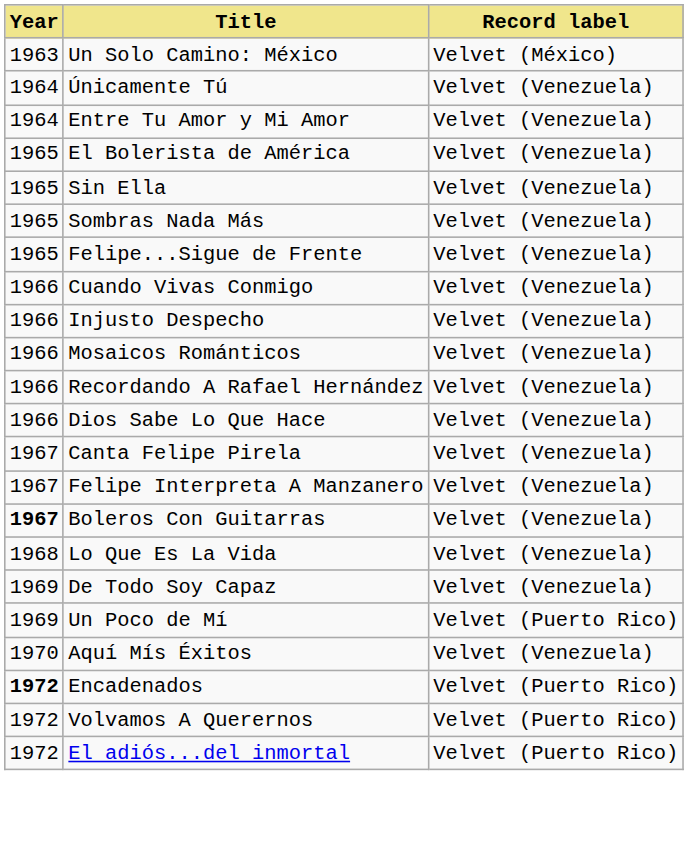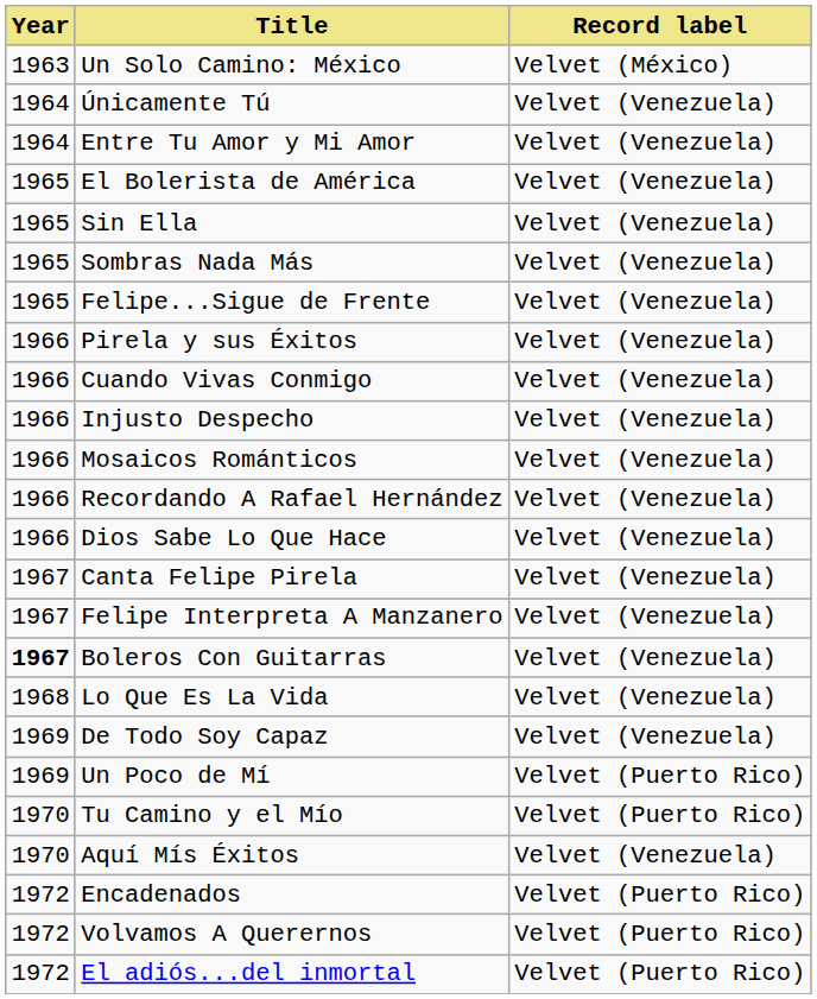+ row: 1966 | Pirela y sus Éxitos | Velvet (Venezuela)
+ row: 1970 | Tu Camino y el Mío | Velvet (Puerto Rico)
Encadenados | Year: bold -> normal
